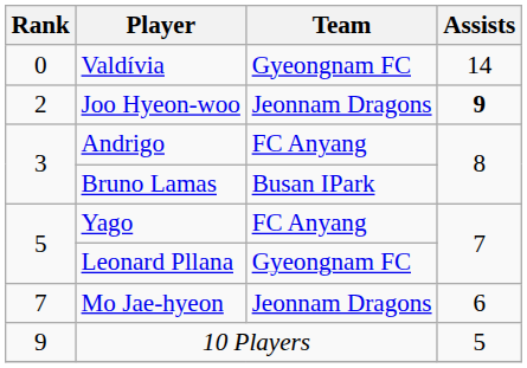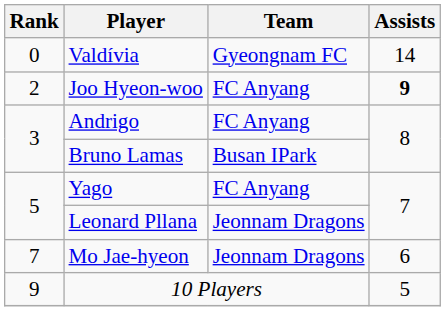Joo Hyeon-woo | Team: Jeonnam Dragons -> FC Anyang
Leonard Pllana | Team: Gyeongnam FC -> Jeonnam Dragons
